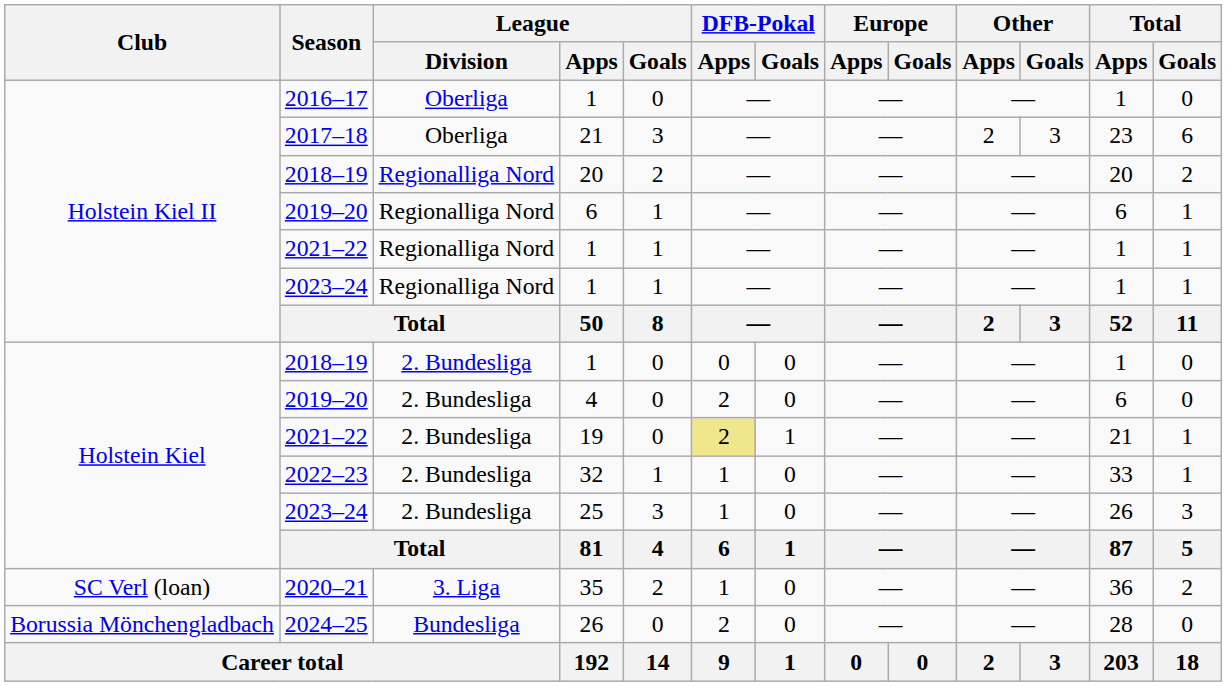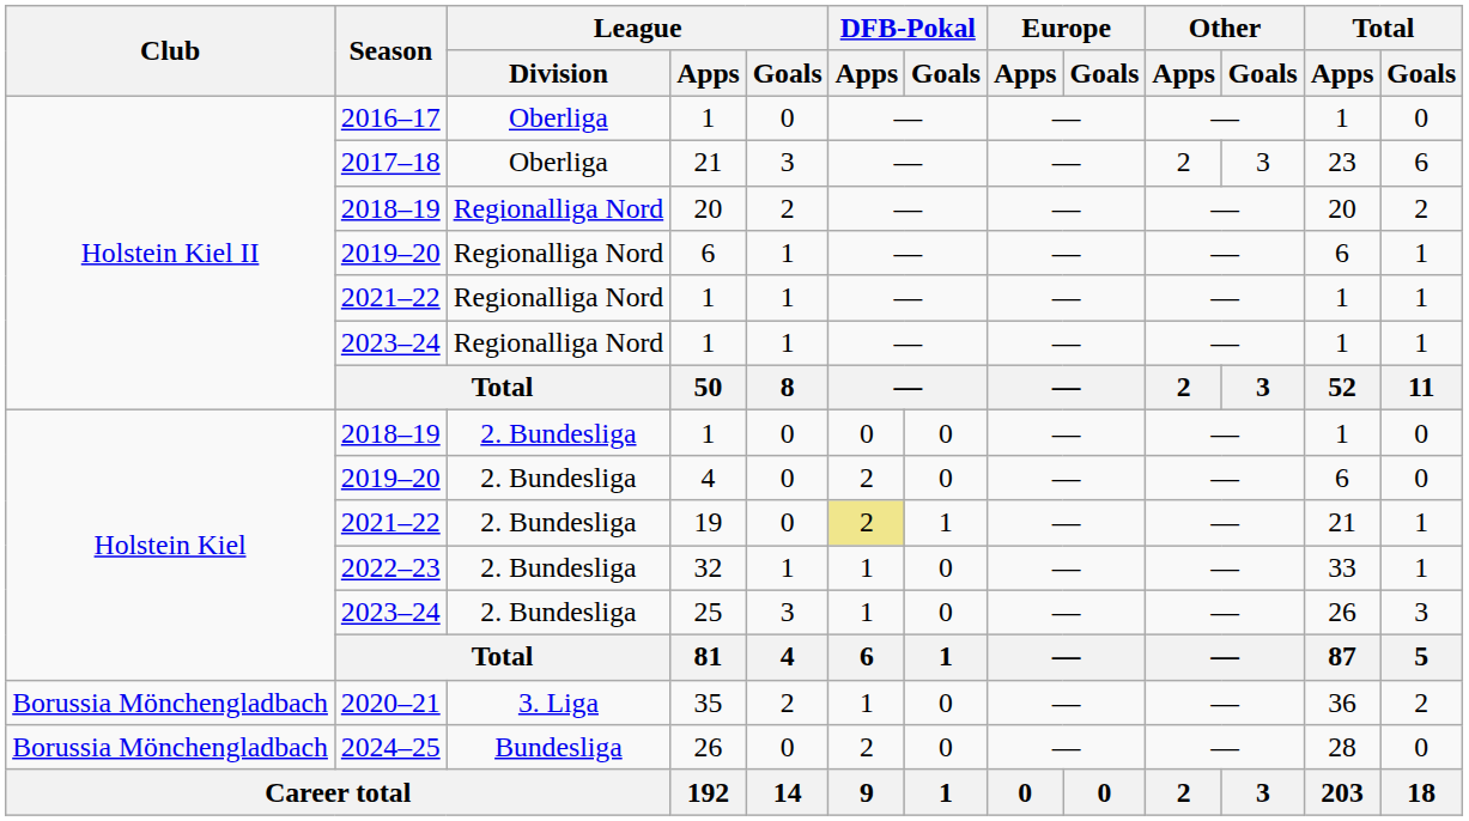35 | Club: SC Verl (loan) -> Borussia Mönchengladbach
